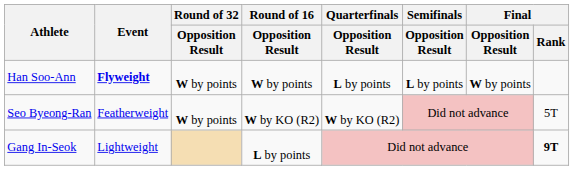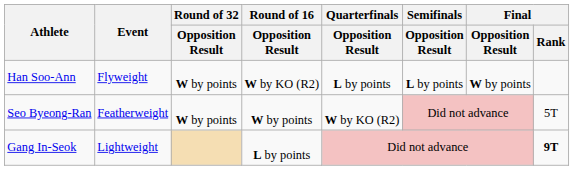Han Soo-Ann | Event: bold -> normal
Han Soo-Ann | Round of 16 / Opposition Result: W by points -> W by KO (R2)
Seo Byeong-Ran | Round of 16 / Opposition Result: W by KO (R2) -> W by points
